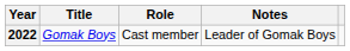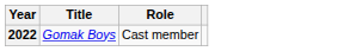- column: Notes | Leader of Gomak Boys
